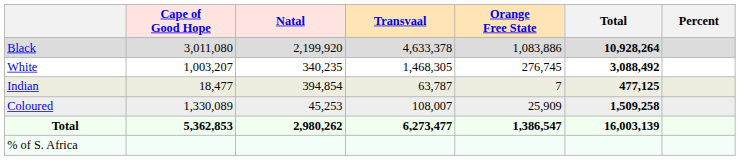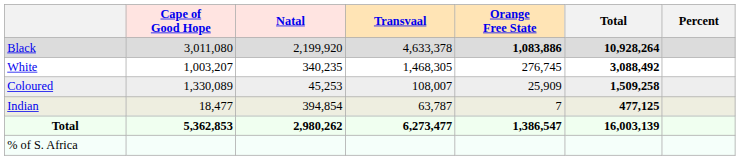Black | Orange Free State: normal -> bold
rows swapped: Coloured <-> Indian
